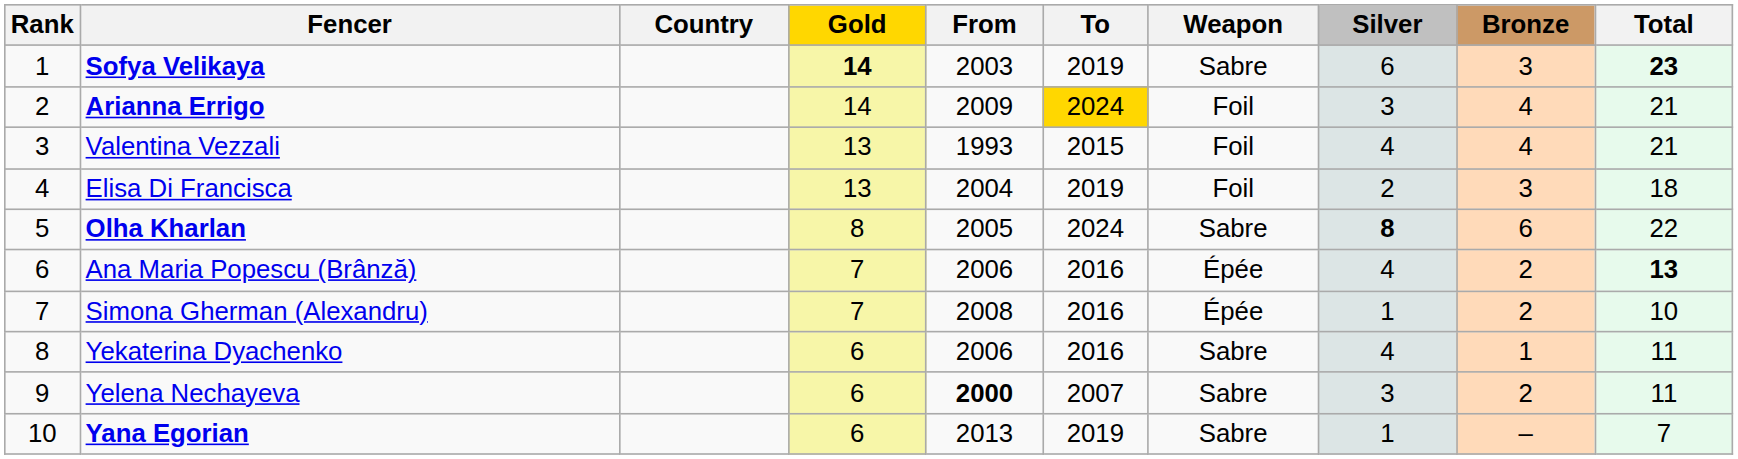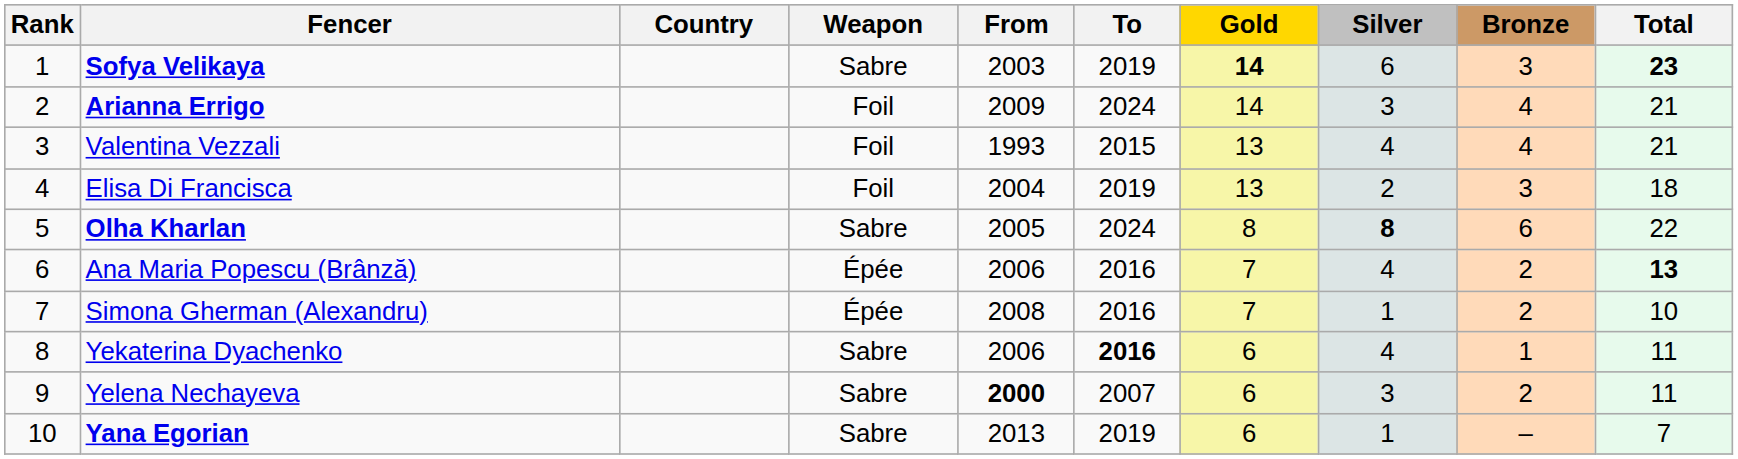columns swapped: Weapon <-> Gold
Arianna Errigo | To: gold background -> no background
Yekaterina Dyachenko | To: normal -> bold
